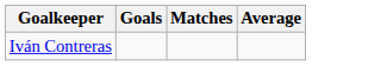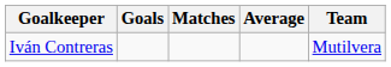+ column: Team | Mutilvera
